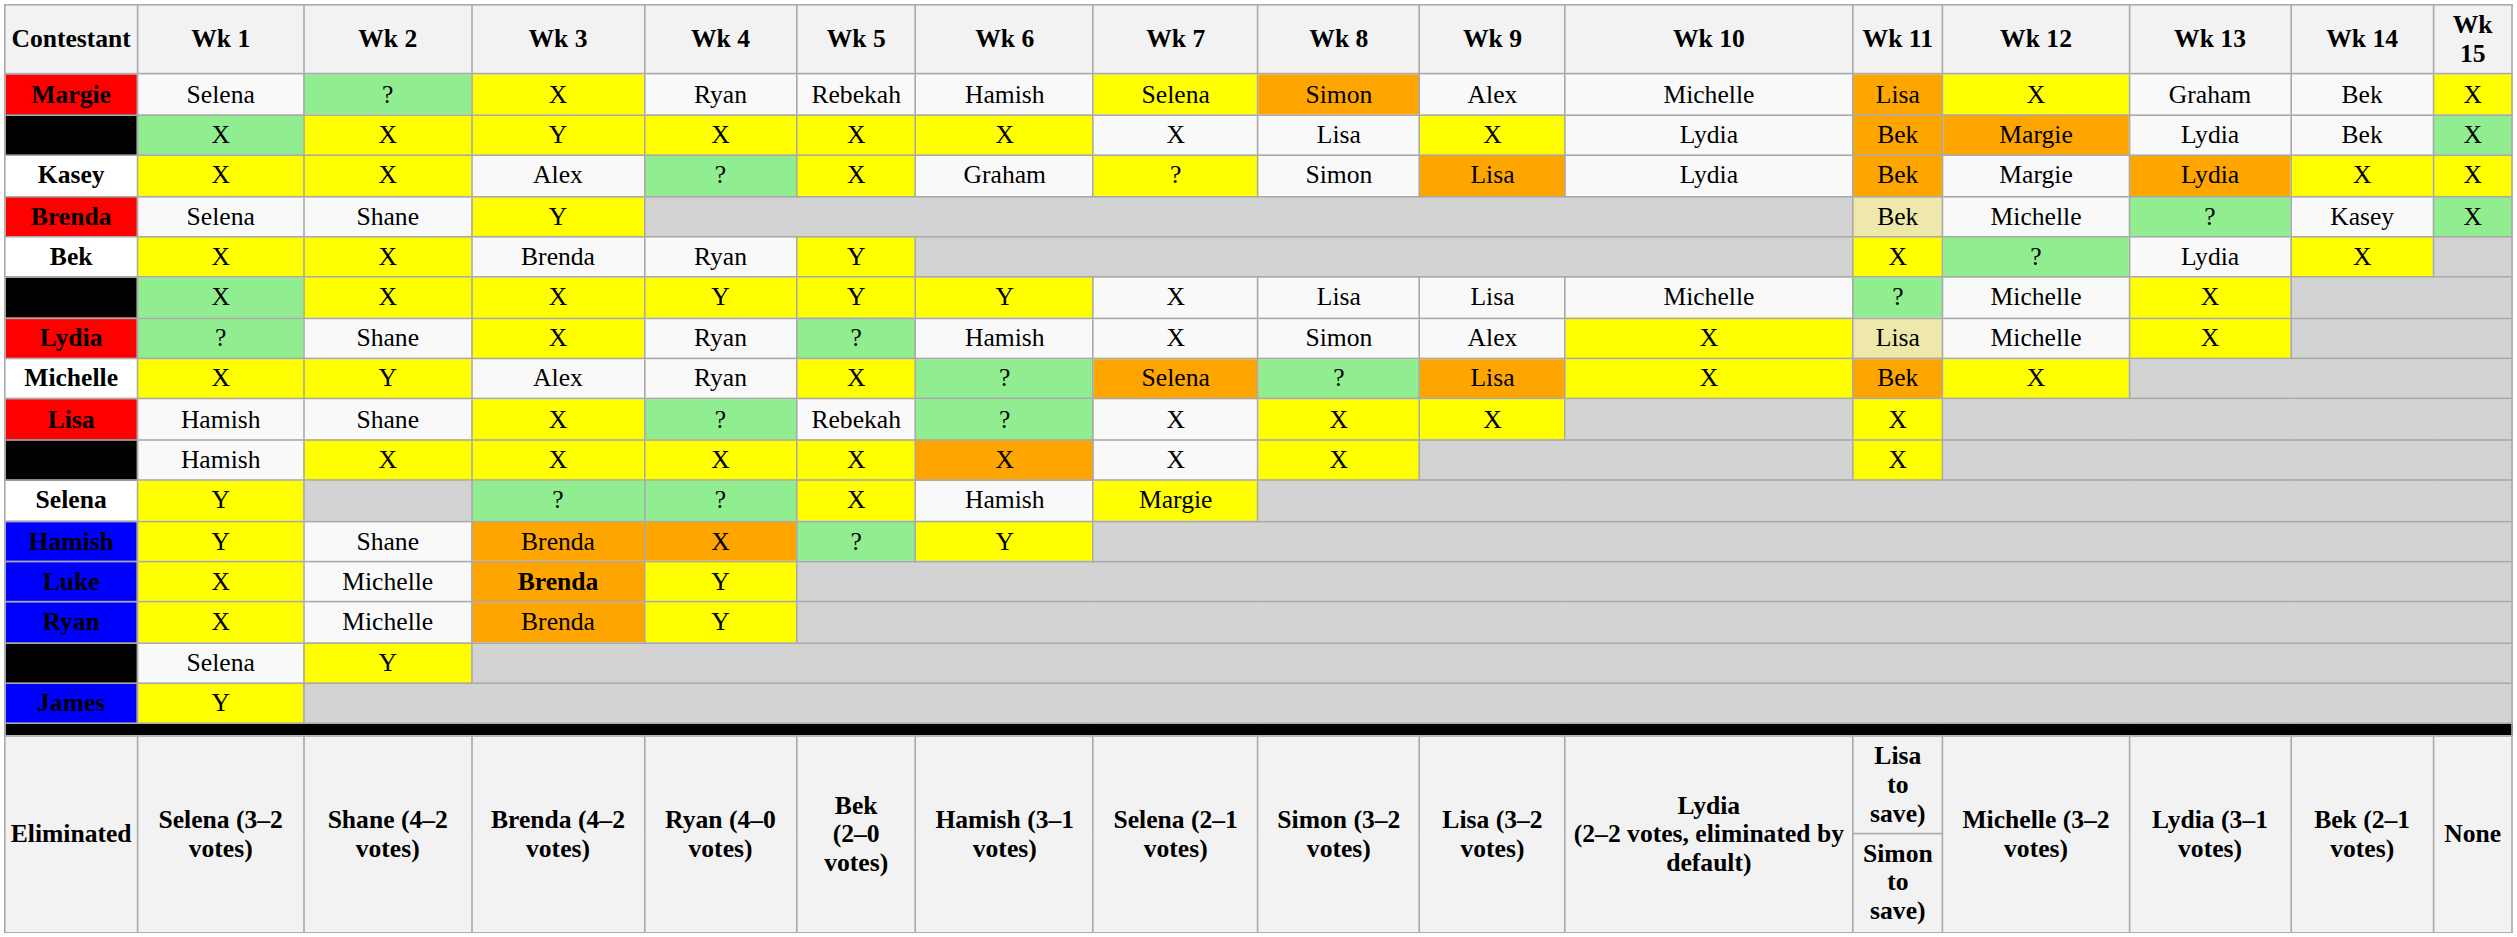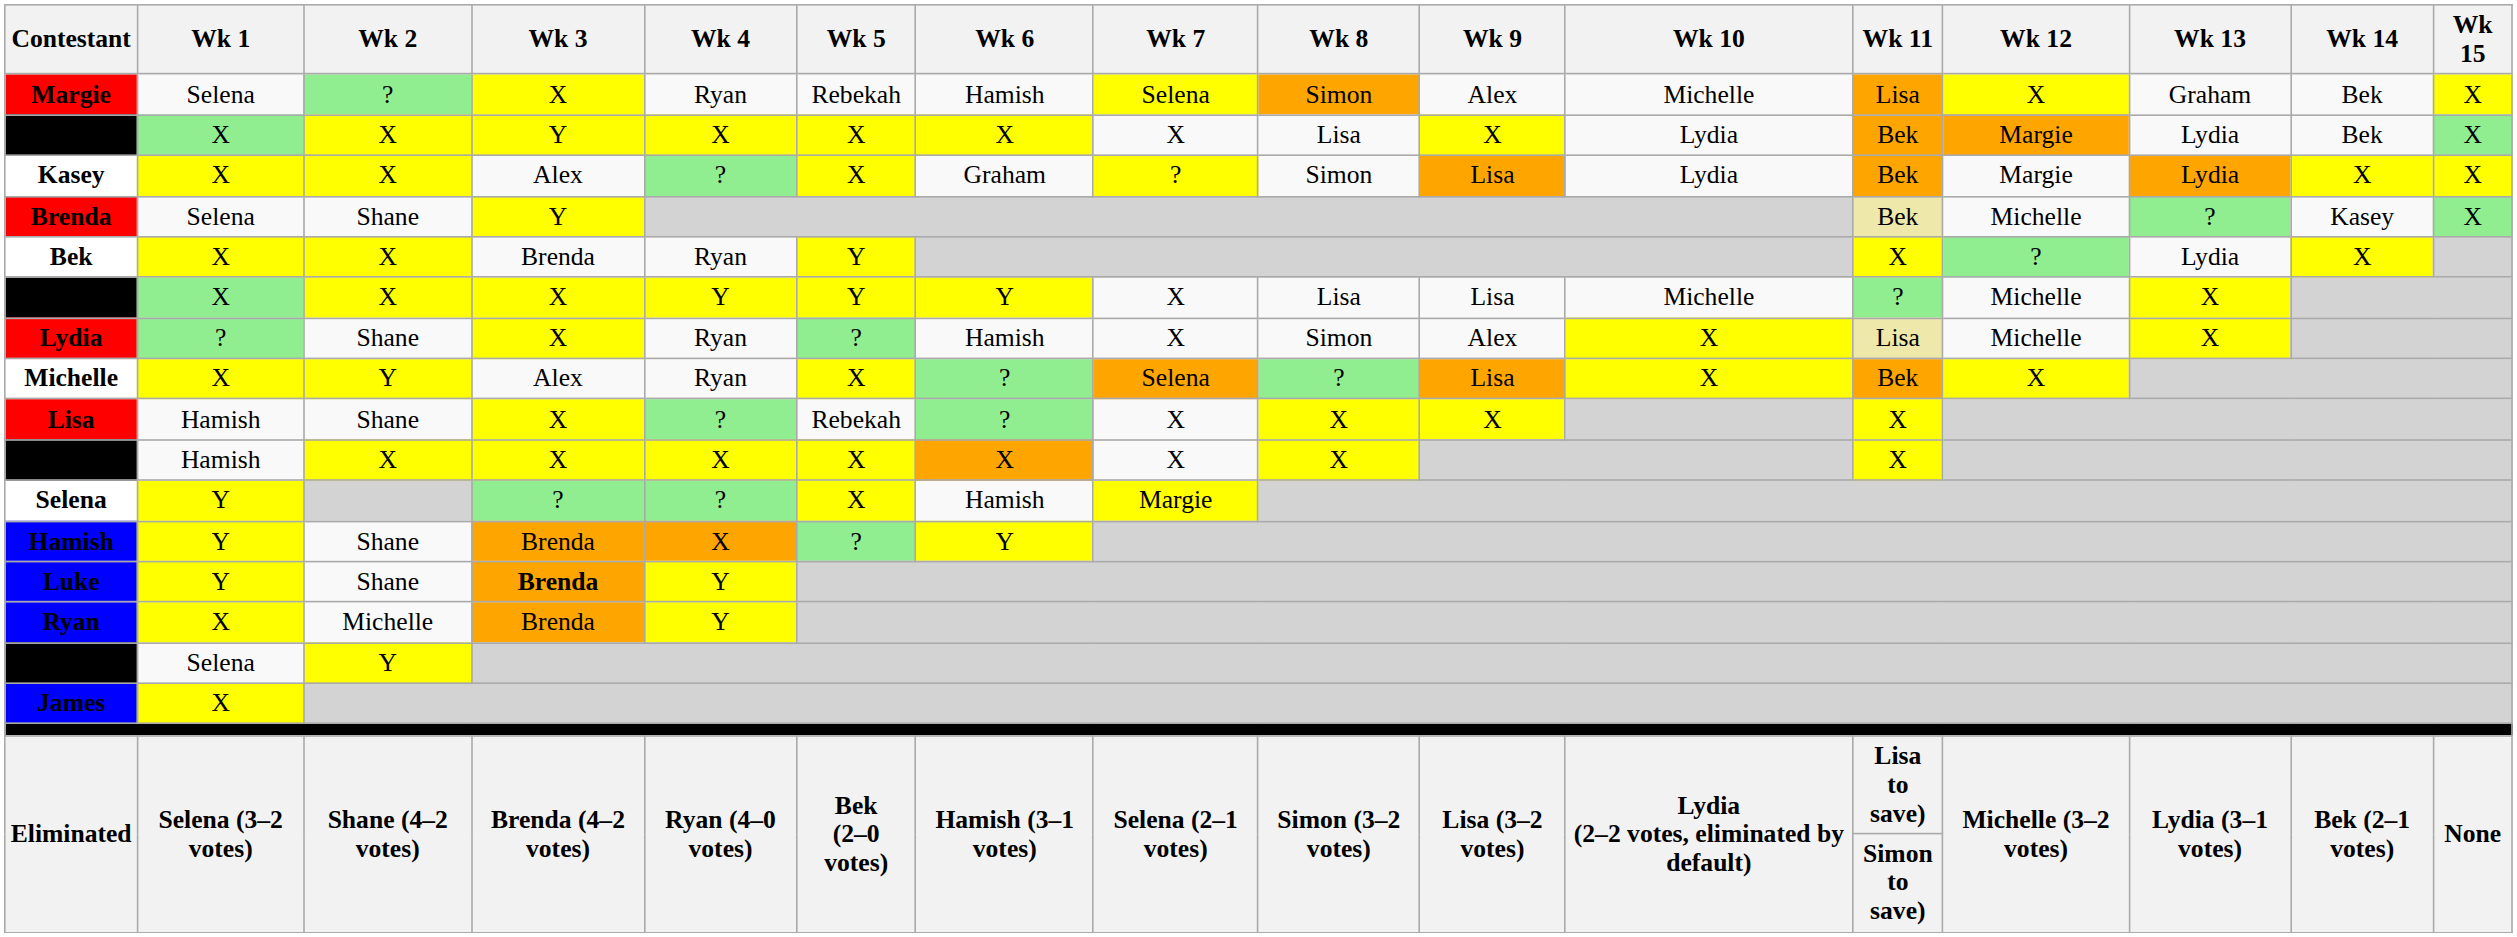Luke | Wk 1: X -> Y
Luke | Wk 2: Michelle -> Shane
James | Wk 1: Y -> X
